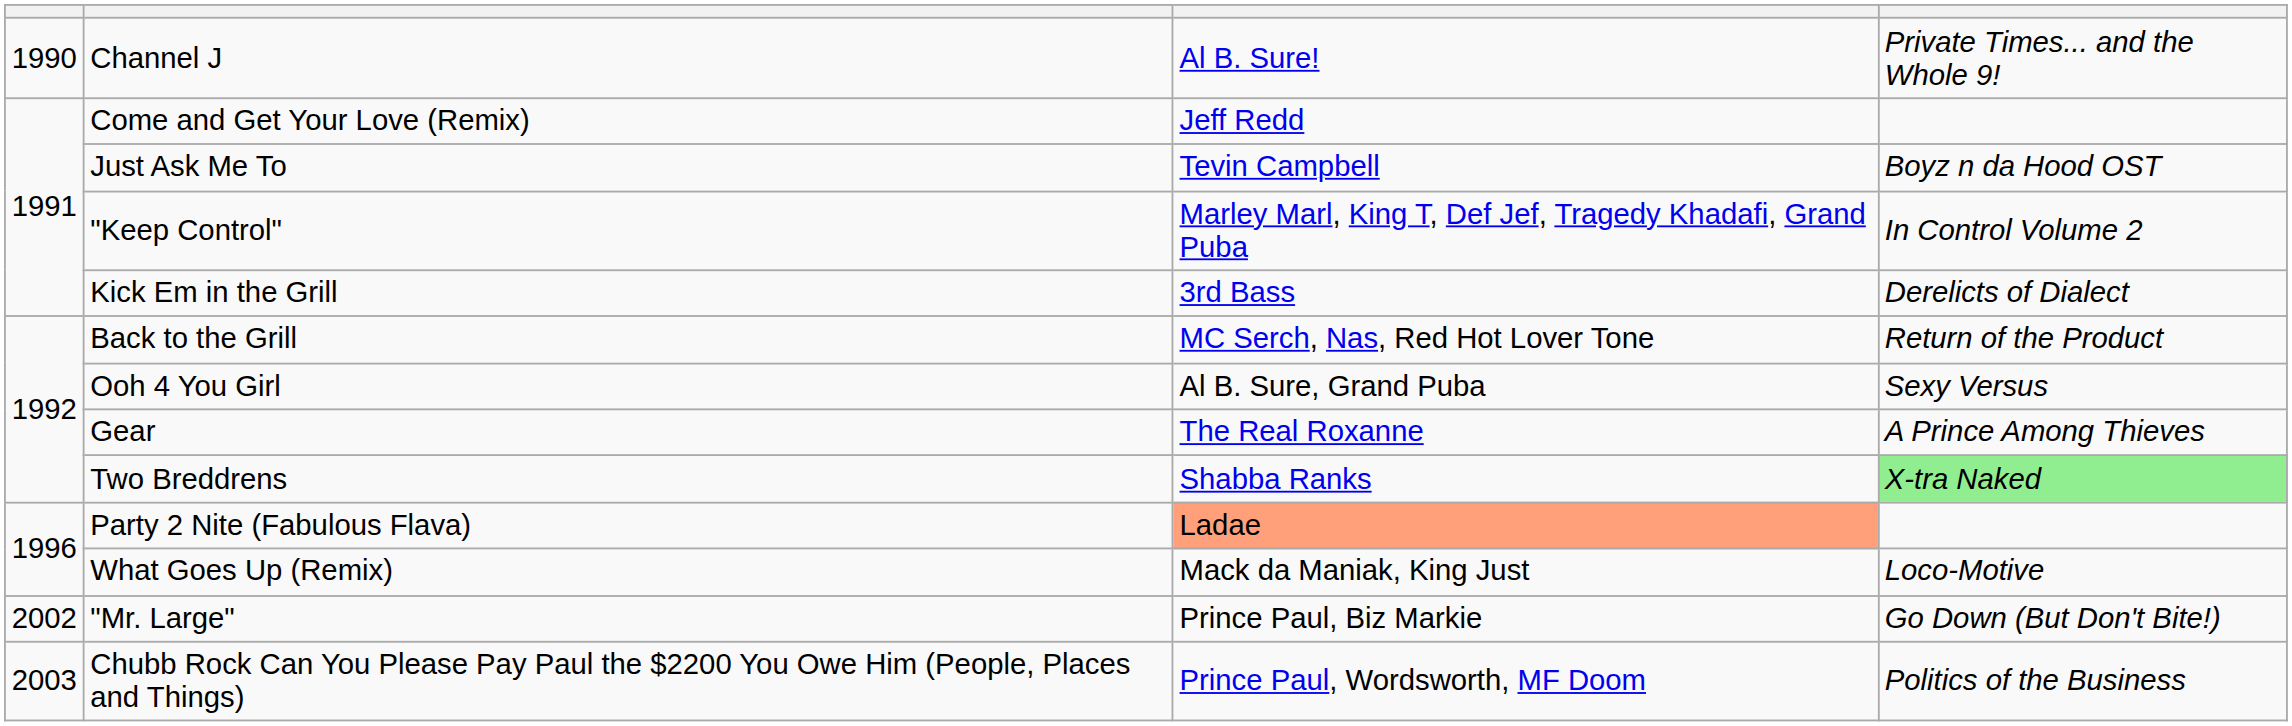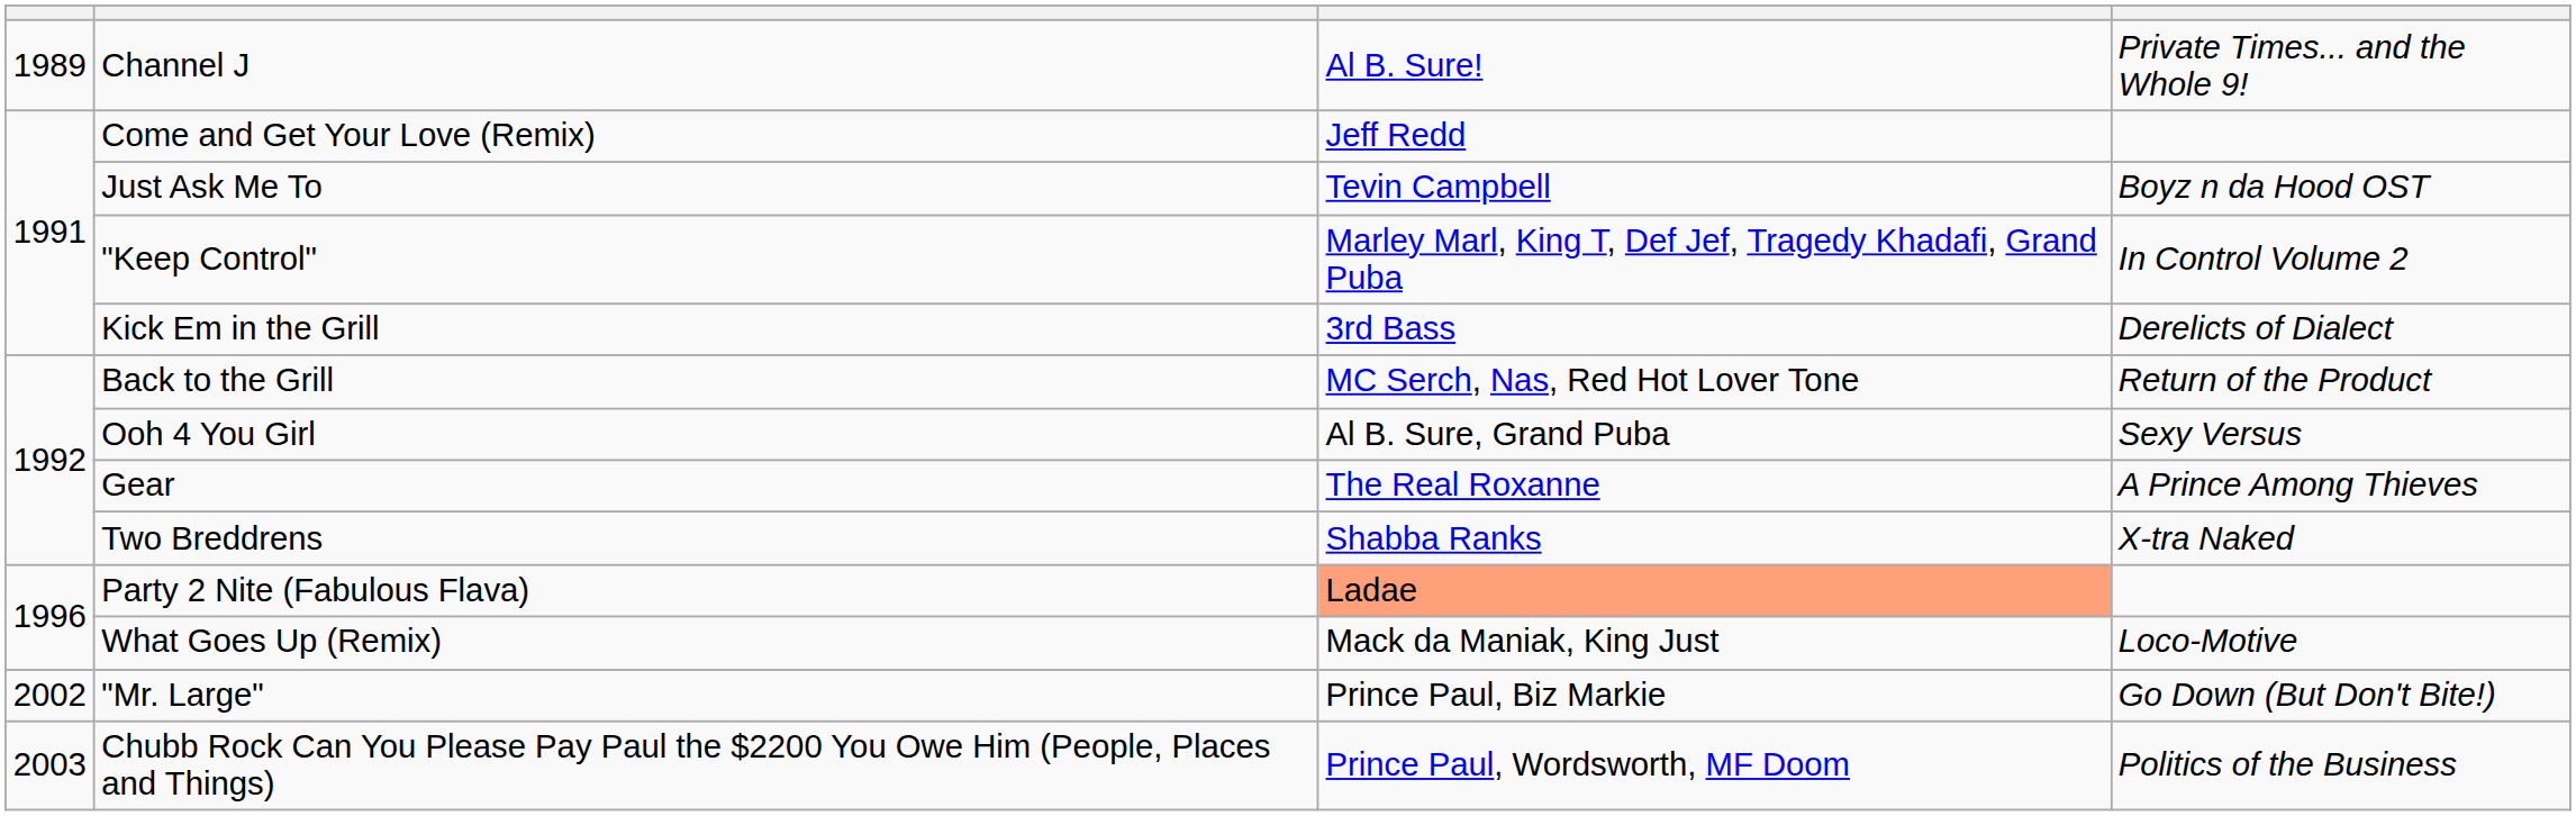Channel J | column 1: 1990 -> 1989
Two Breddrens | column 4: lightgreen background -> no background
